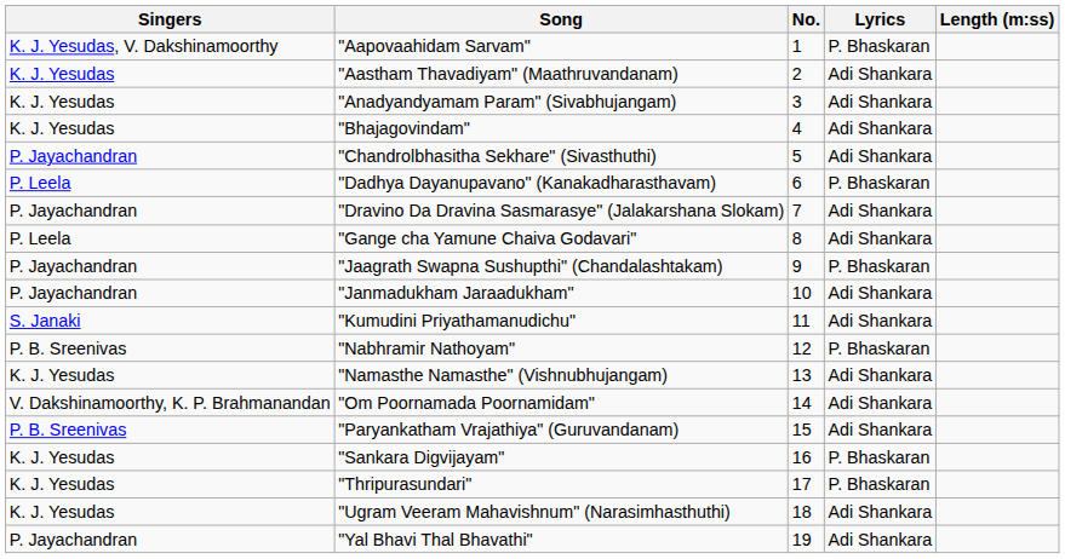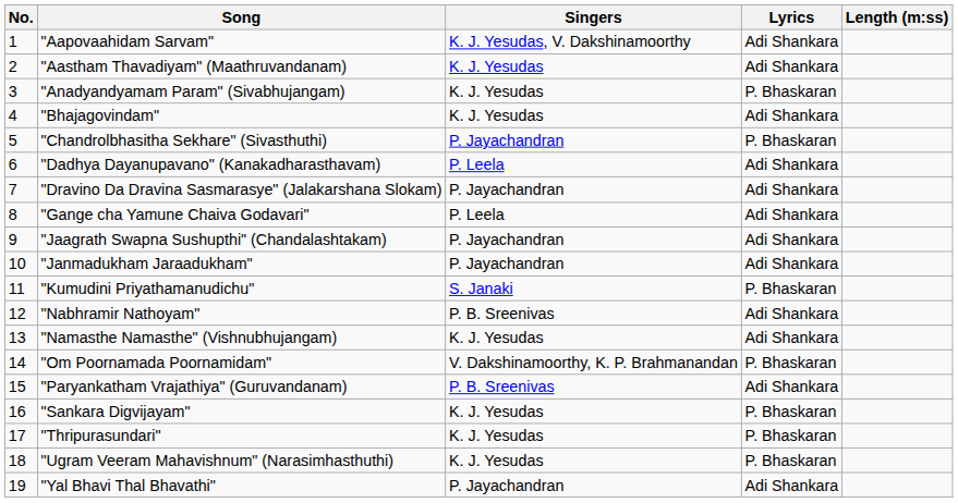columns swapped: No. <-> Singers
"Aapovaahidam Sarvam" | Lyrics: P. Bhaskaran -> Adi Shankara
"Anadyandyamam Param" (Sivabhujangam) | Lyrics: Adi Shankara -> P. Bhaskaran
"Chandrolbhasitha Sekhare" (Sivasthuthi) | Lyrics: Adi Shankara -> P. Bhaskaran
"Dadhya Dayanupavano" (Kanakadharasthavam) | Lyrics: P. Bhaskaran -> Adi Shankara
"Jaagrath Swapna Sushupthi" (Chandalashtakam) | Lyrics: P. Bhaskaran -> Adi Shankara
"Kumudini Priyathamanudichu" | Lyrics: Adi Shankara -> P. Bhaskaran
"Nabhramir Nathoyam" | Lyrics: P. Bhaskaran -> Adi Shankara
"Om Poornamada Poornamidam" | Lyrics: Adi Shankara -> P. Bhaskaran
"Ugram Veeram Mahavishnum" (Narasimhasthuthi) | Lyrics: Adi Shankara -> P. Bhaskaran
